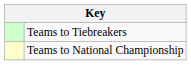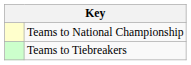rows swapped: Teams to National Championship <-> Teams to Tiebreakers
